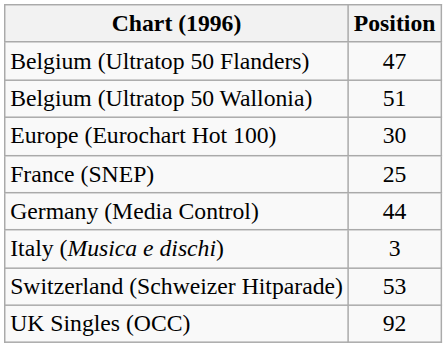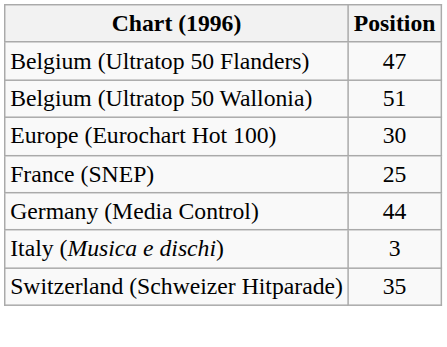Switzerland (Schweizer Hitparade) | Position: 53 -> 35
- row: UK Singles (OCC) | 92
